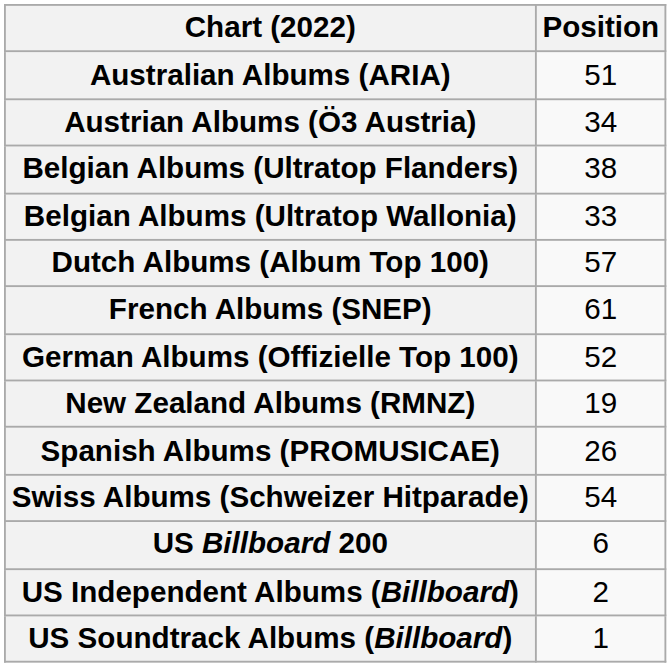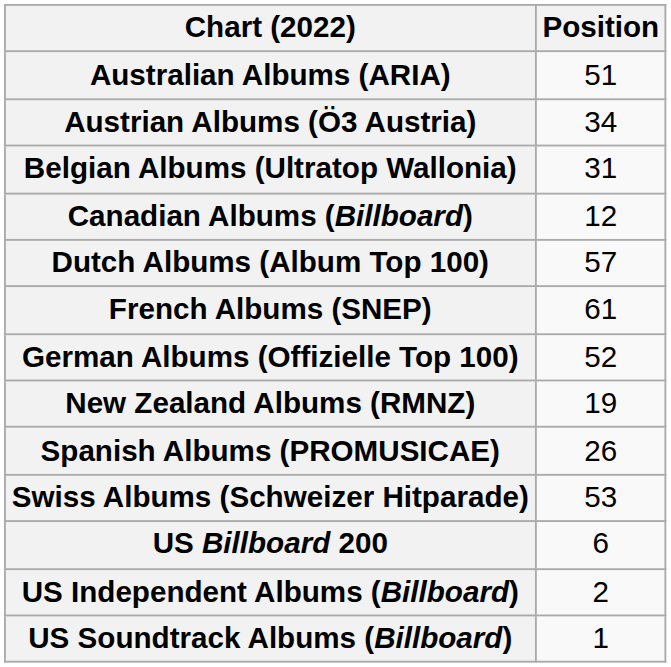- row: Belgian Albums (Ultratop Flanders) | 38
Belgian Albums (Ultratop Wallonia) | Position: 33 -> 31
+ row: Canadian Albums (Billboard) | 12
Swiss Albums (Schweizer Hitparade) | Position: 54 -> 53
